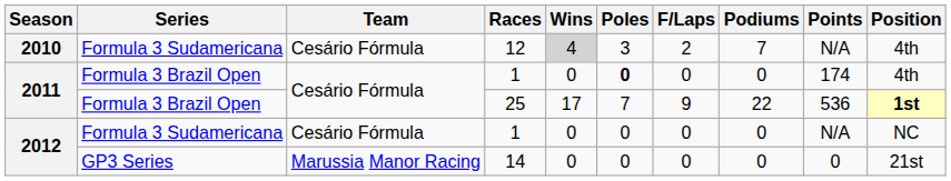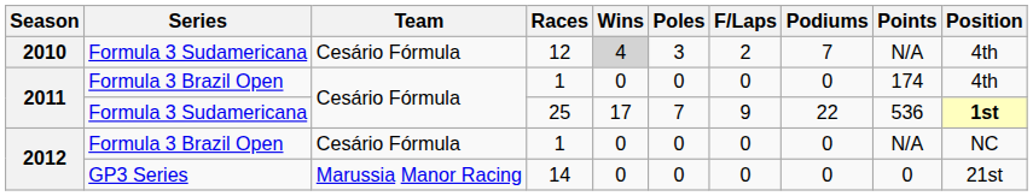2011 / 1 | Poles: bold -> normal
25 | Series: Formula 3 Brazil Open -> Formula 3 Sudamericana
2012 / 1 | Series: Formula 3 Sudamericana -> Formula 3 Brazil Open
